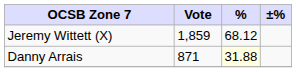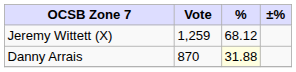Jeremy Wittett (X) | Vote: 1,859 -> 1,259
Danny Arrais | Vote: 871 -> 870
